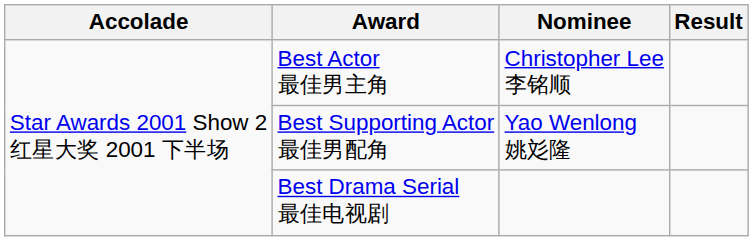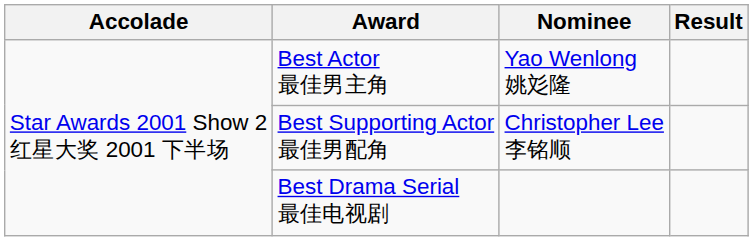Best Actor 最佳男主角 | Nominee: Christopher Lee 李铭顺 -> Yao Wenlong 姚彣隆
Best Supporting Actor 最佳男配角 | Nominee: Yao Wenlong 姚彣隆 -> Christopher Lee 李铭顺
